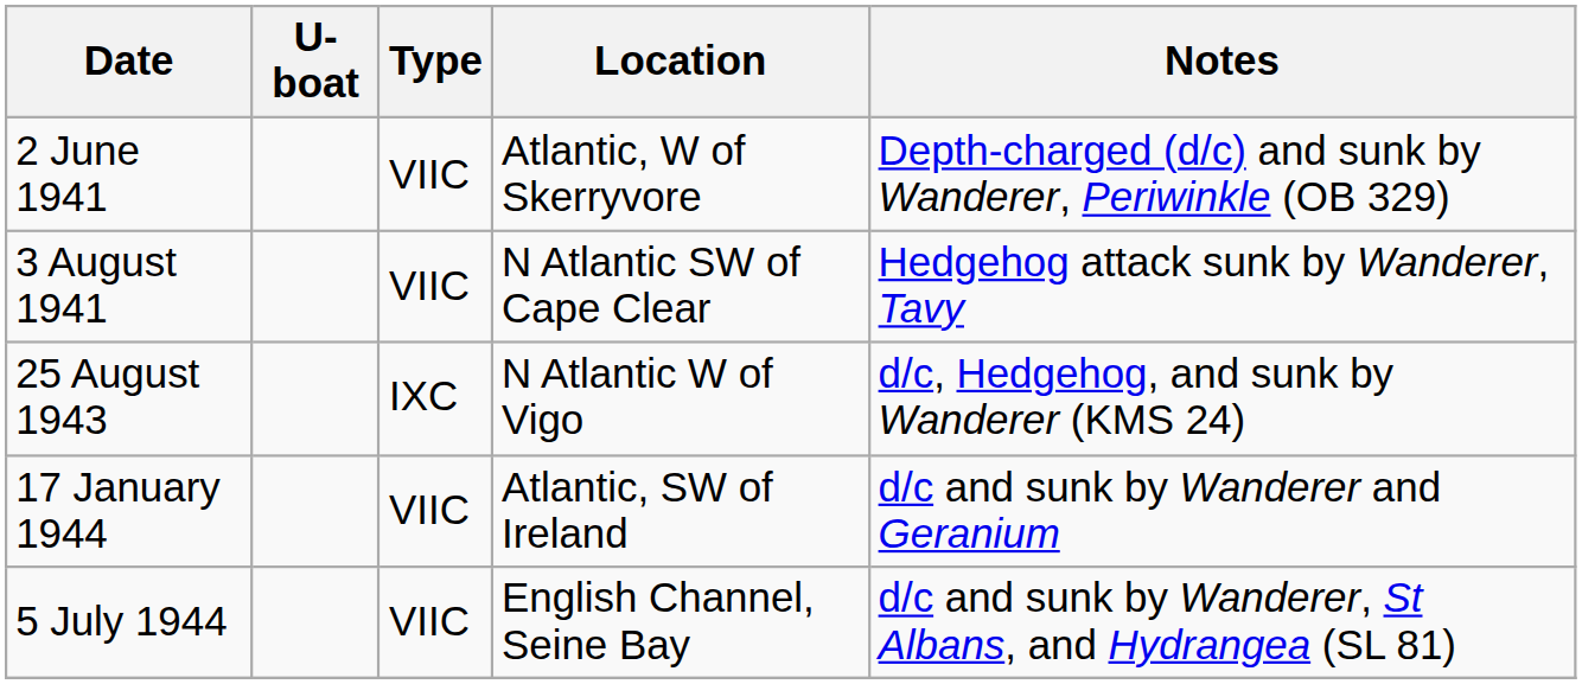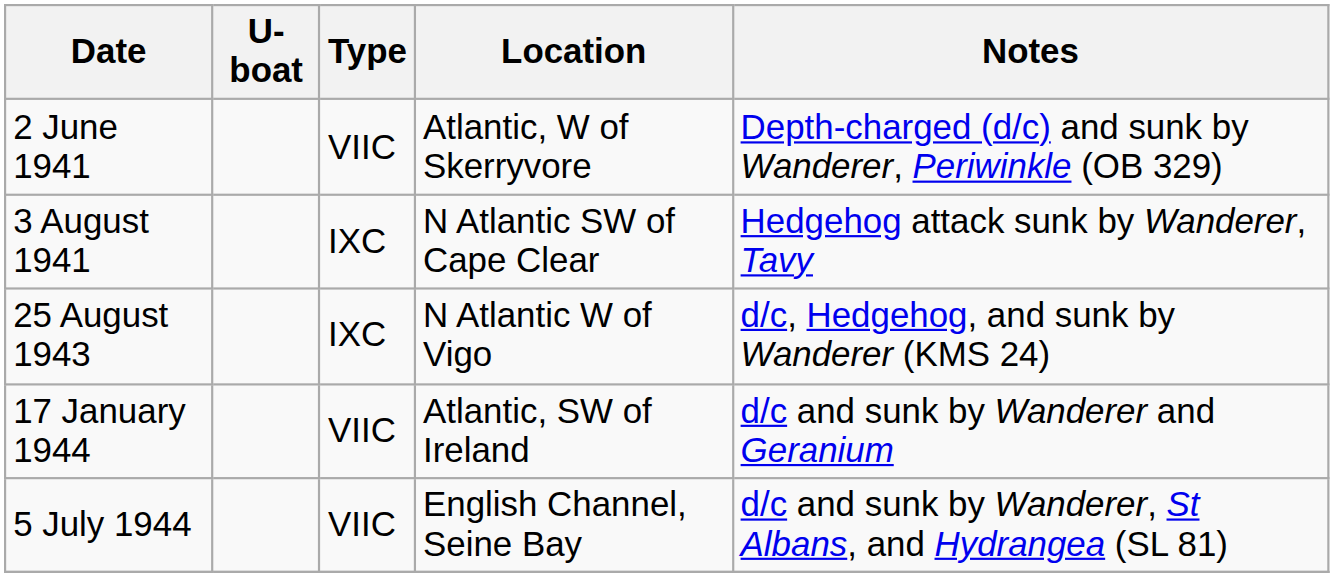3 August 1941 | Type: VIIC -> IXC
